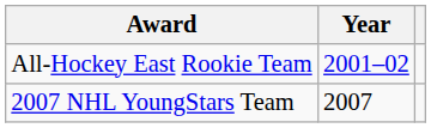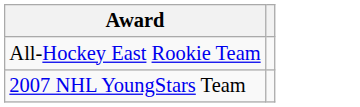- column: Year | 2001–02 | 2007
